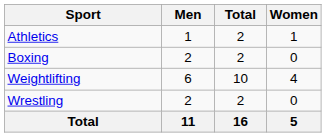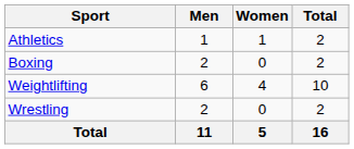columns swapped: Women <-> Total
